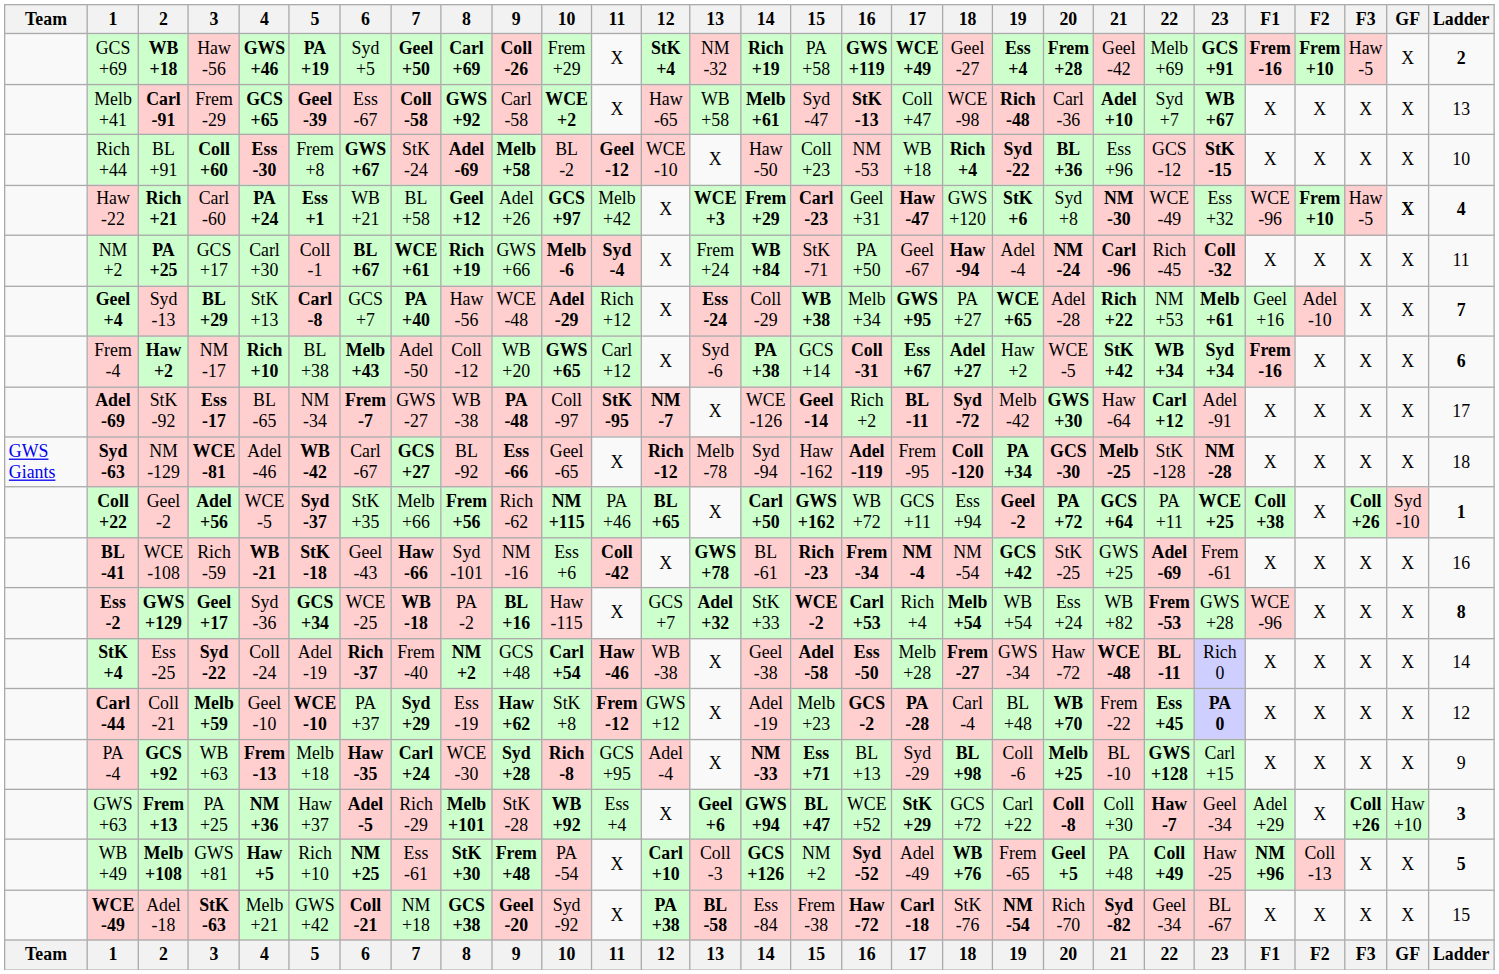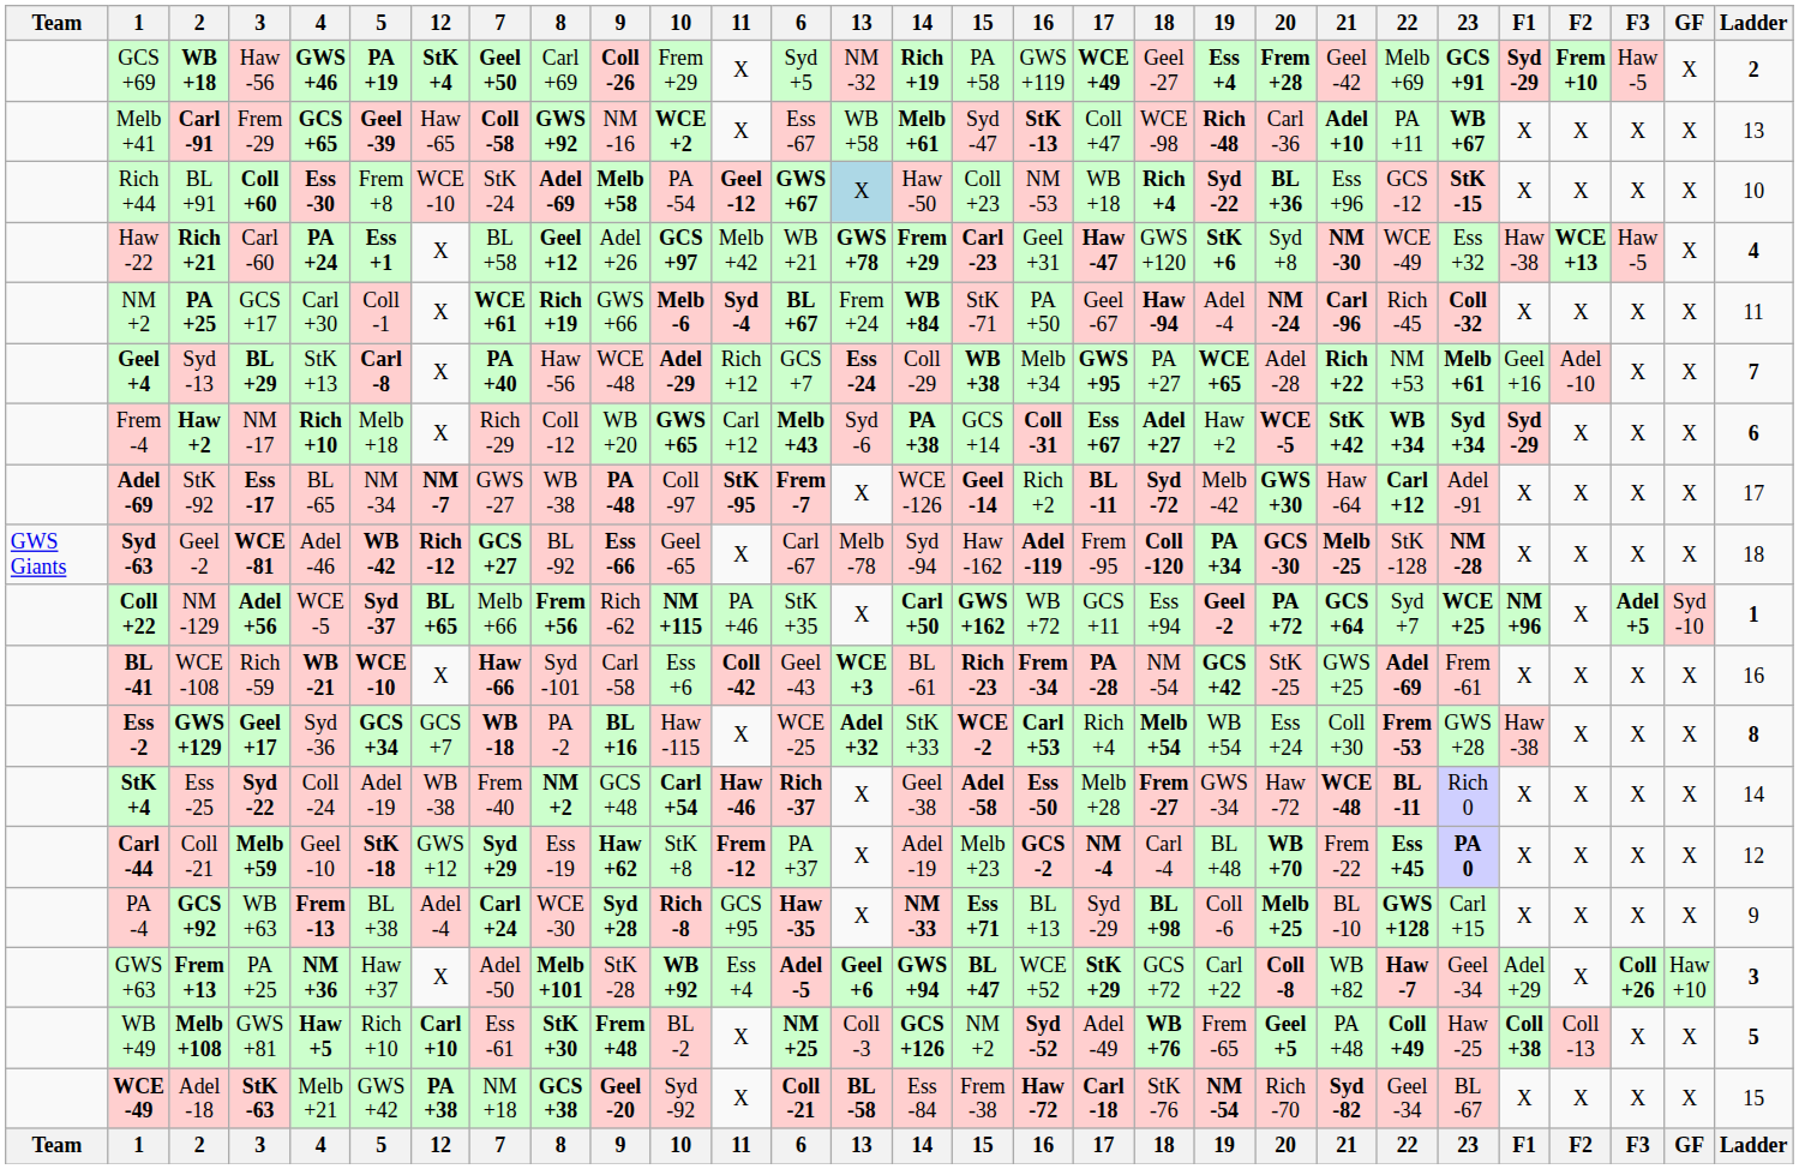columns swapped: 6 <-> 12
GCS +69 | 8: bold -> normal
GCS +69 | 16: bold -> normal
GCS +69 | F1: Frem -16 -> Syd -29
Melb +41 | 9: Carl -58 -> NM -16
Melb +41 | 22: Syd +7 -> PA +11
Rich +44 | 10: BL -2 -> PA -54
Rich +44 | 13: no background -> lightblue background
Haw -22 | 13: WCE +3 -> GWS +78
Haw -22 | F1: WCE -96 -> Haw -38
Haw -22 | F2: Frem +10 -> WCE +13
Haw -22 | GF: bold -> normal
Frem -4 | 5: BL +38 -> Melb +18
Frem -4 | 7: Adel -50 -> Rich -29
Frem -4 | 20: normal -> bold
Frem -4 | F1: Frem -16 -> Syd -29
Syd -63 | 2: NM -129 -> Geel -2
Coll +22 | 2: Geel -2 -> NM -129
Coll +22 | 22: PA +11 -> Syd +7
Coll +22 | F1: Coll +38 -> NM +96
Coll +22 | F3: Coll +26 -> Adel +5
BL -41 | 5: StK -18 -> WCE -10
BL -41 | 9: NM -16 -> Carl -58
BL -41 | 13: GWS +78 -> WCE +3
BL -41 | 17: NM -4 -> PA -28
Ess -2 | 21: WB +82 -> Coll +30
Ess -2 | F1: WCE -96 -> Haw -38
Carl -44 | 5: WCE -10 -> StK -18
Carl -44 | 17: PA -28 -> NM -4
PA -4 | 5: Melb +18 -> BL +38
GWS +63 | 7: Rich -29 -> Adel -50
GWS +63 | 21: Coll +30 -> WB +82
WB +49 | 10: PA -54 -> BL -2
WB +49 | F1: NM +96 -> Coll +38
